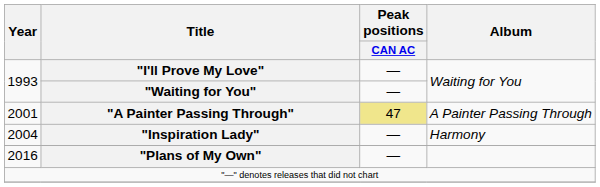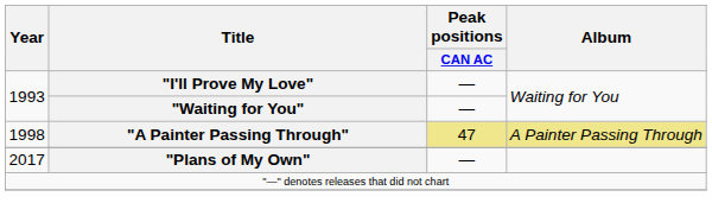"A Painter Passing Through" | Year: 2001 -> 1998
"A Painter Passing Through" | Album: no background -> khaki background
- row: 2004 | "Inspiration Lady" | — | Harmony
"Plans of My Own" | Year: 2016 -> 2017
